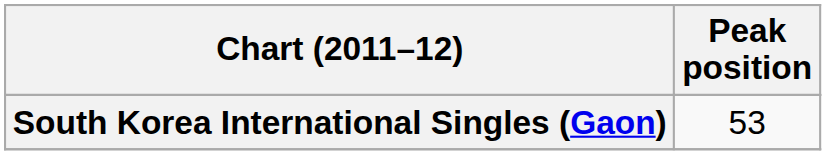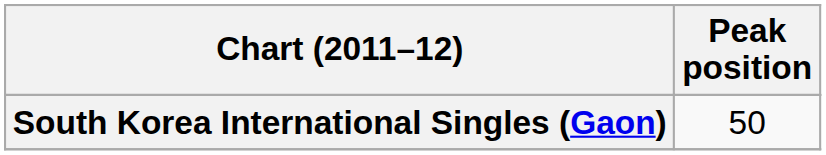South Korea International Singles (Gaon) | Peak position: 53 -> 50
